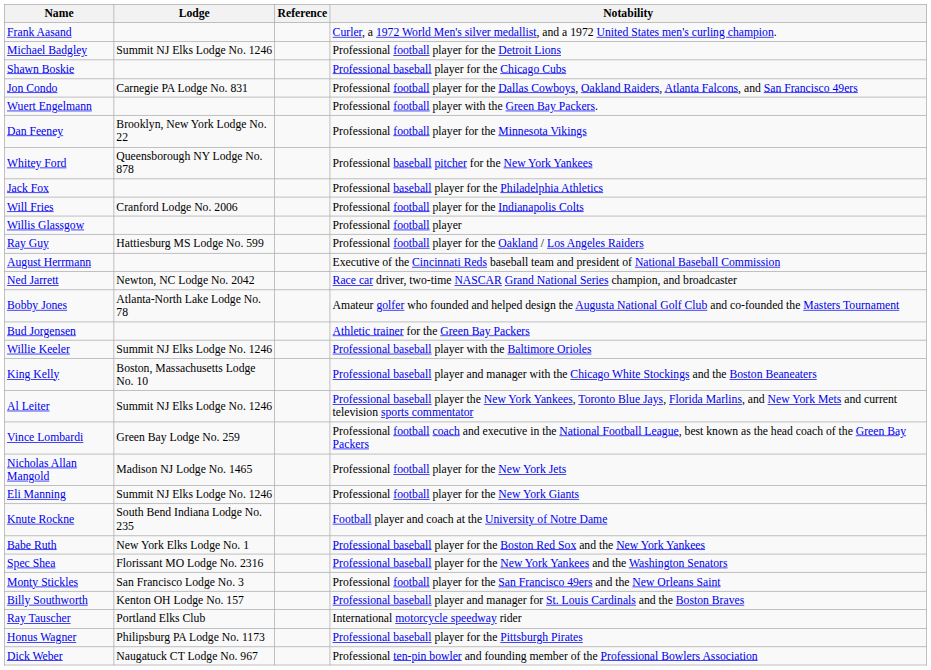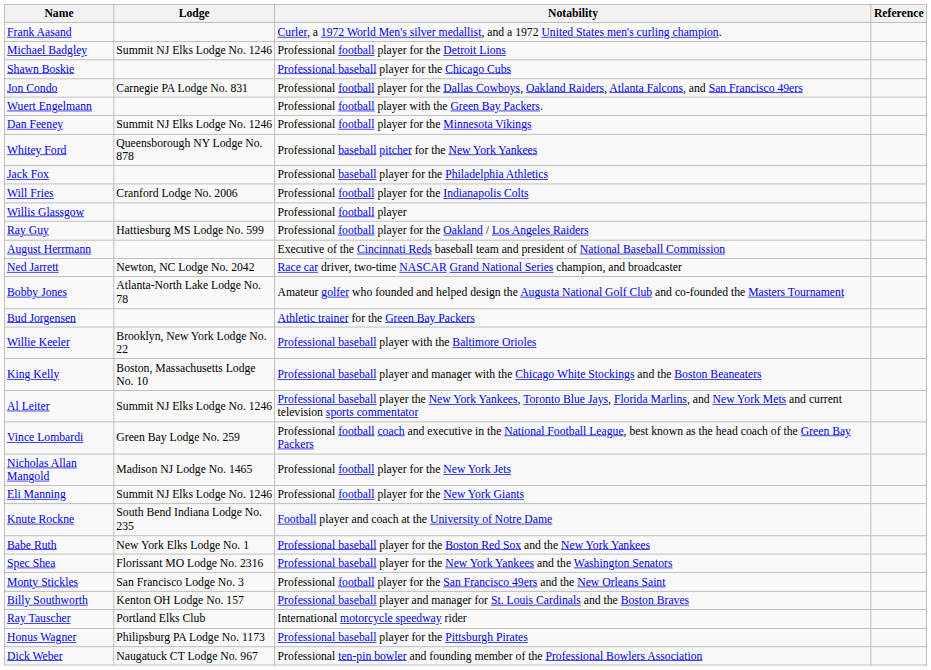columns swapped: Notability <-> Reference
Dan Feeney | Lodge: Brooklyn, New York Lodge No. 22 -> Summit NJ Elks Lodge No. 1246
Willie Keeler | Lodge: Summit NJ Elks Lodge No. 1246 -> Brooklyn, New York Lodge No. 22
